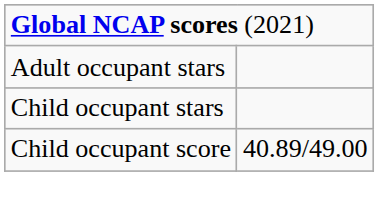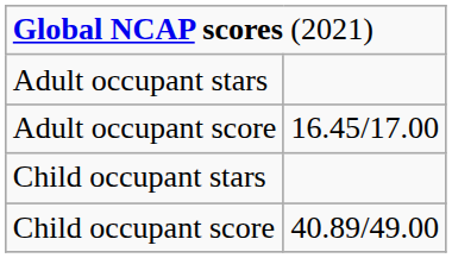+ row: Adult occupant score | 16.45/17.00
